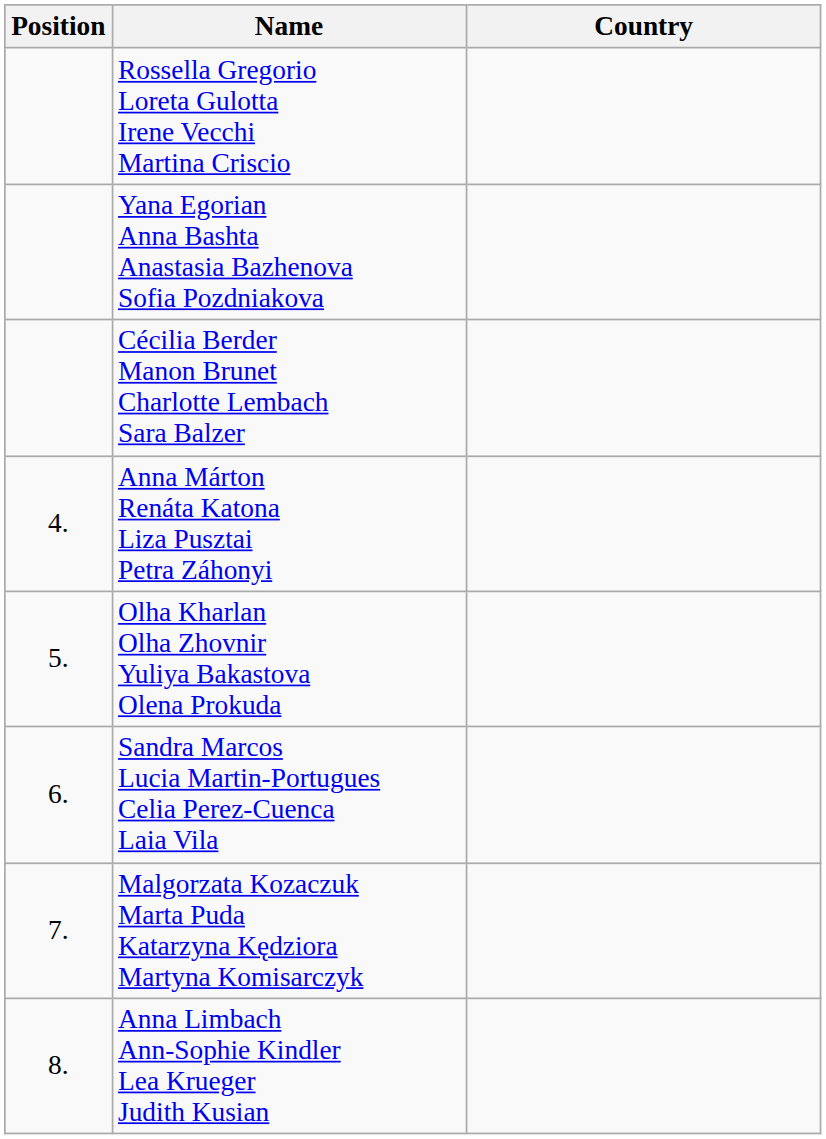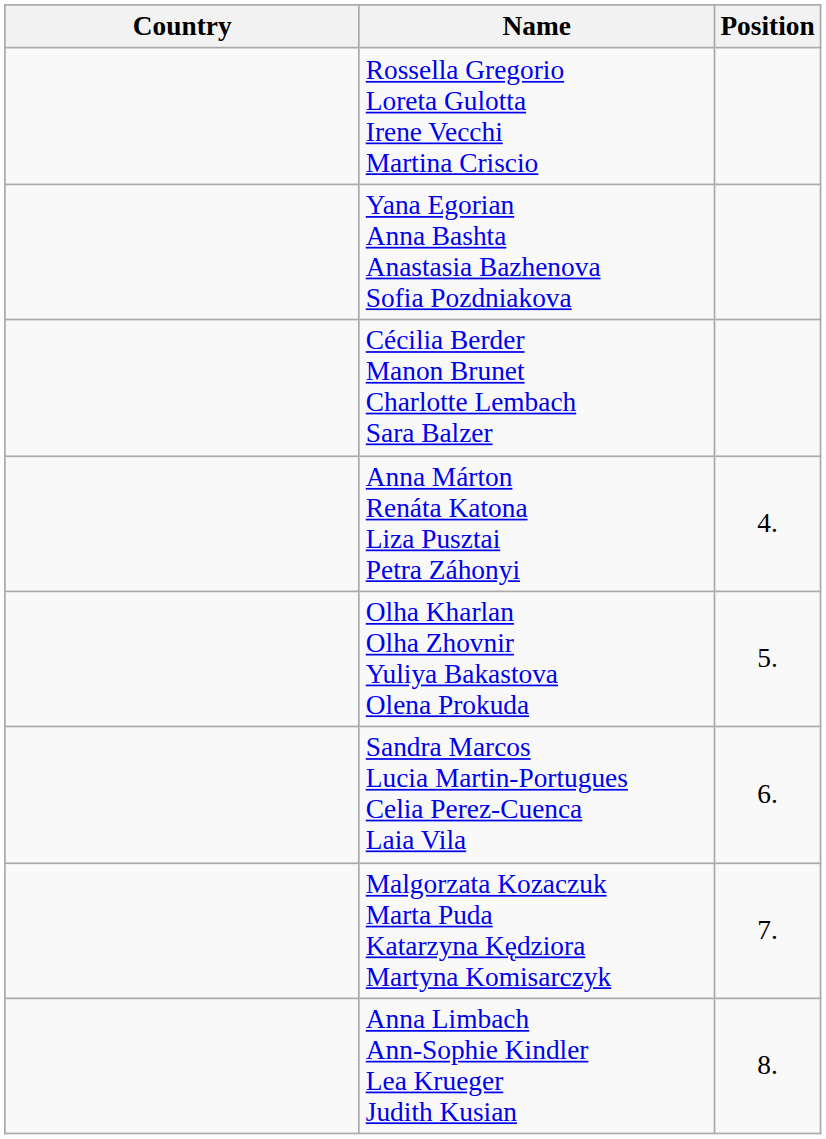columns swapped: Position <-> Country
